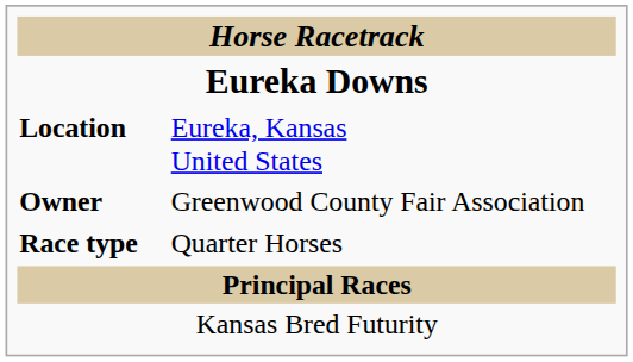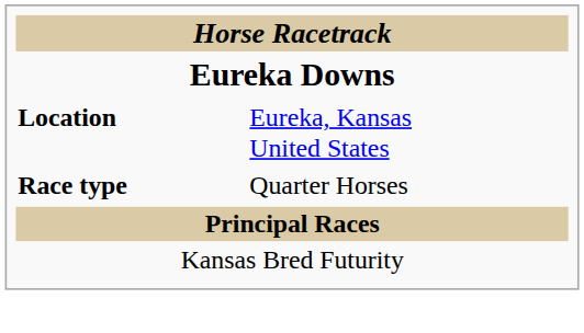- row: Owner | Greenwood County Fair Association
